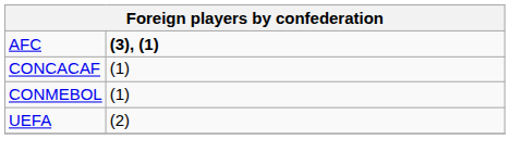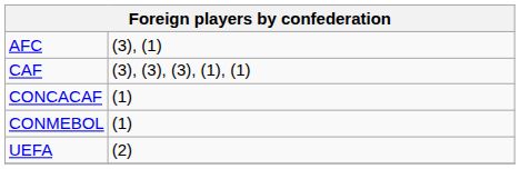AFC | column 2: bold -> normal
+ row: CAF | (3), (3), (3), (1), (1)
